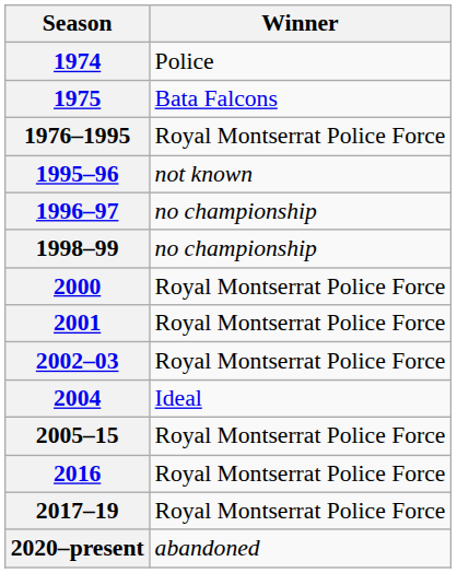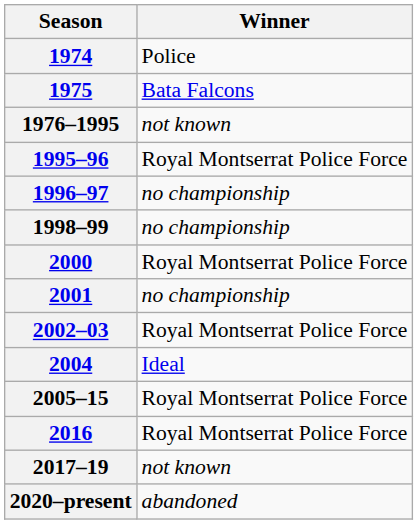1976–1995 | Winner: Royal Montserrat Police Force -> not known
1995–96 | Winner: not known -> Royal Montserrat Police Force
2001 | Winner: Royal Montserrat Police Force -> no championship
2017–19 | Winner: Royal Montserrat Police Force -> not known
